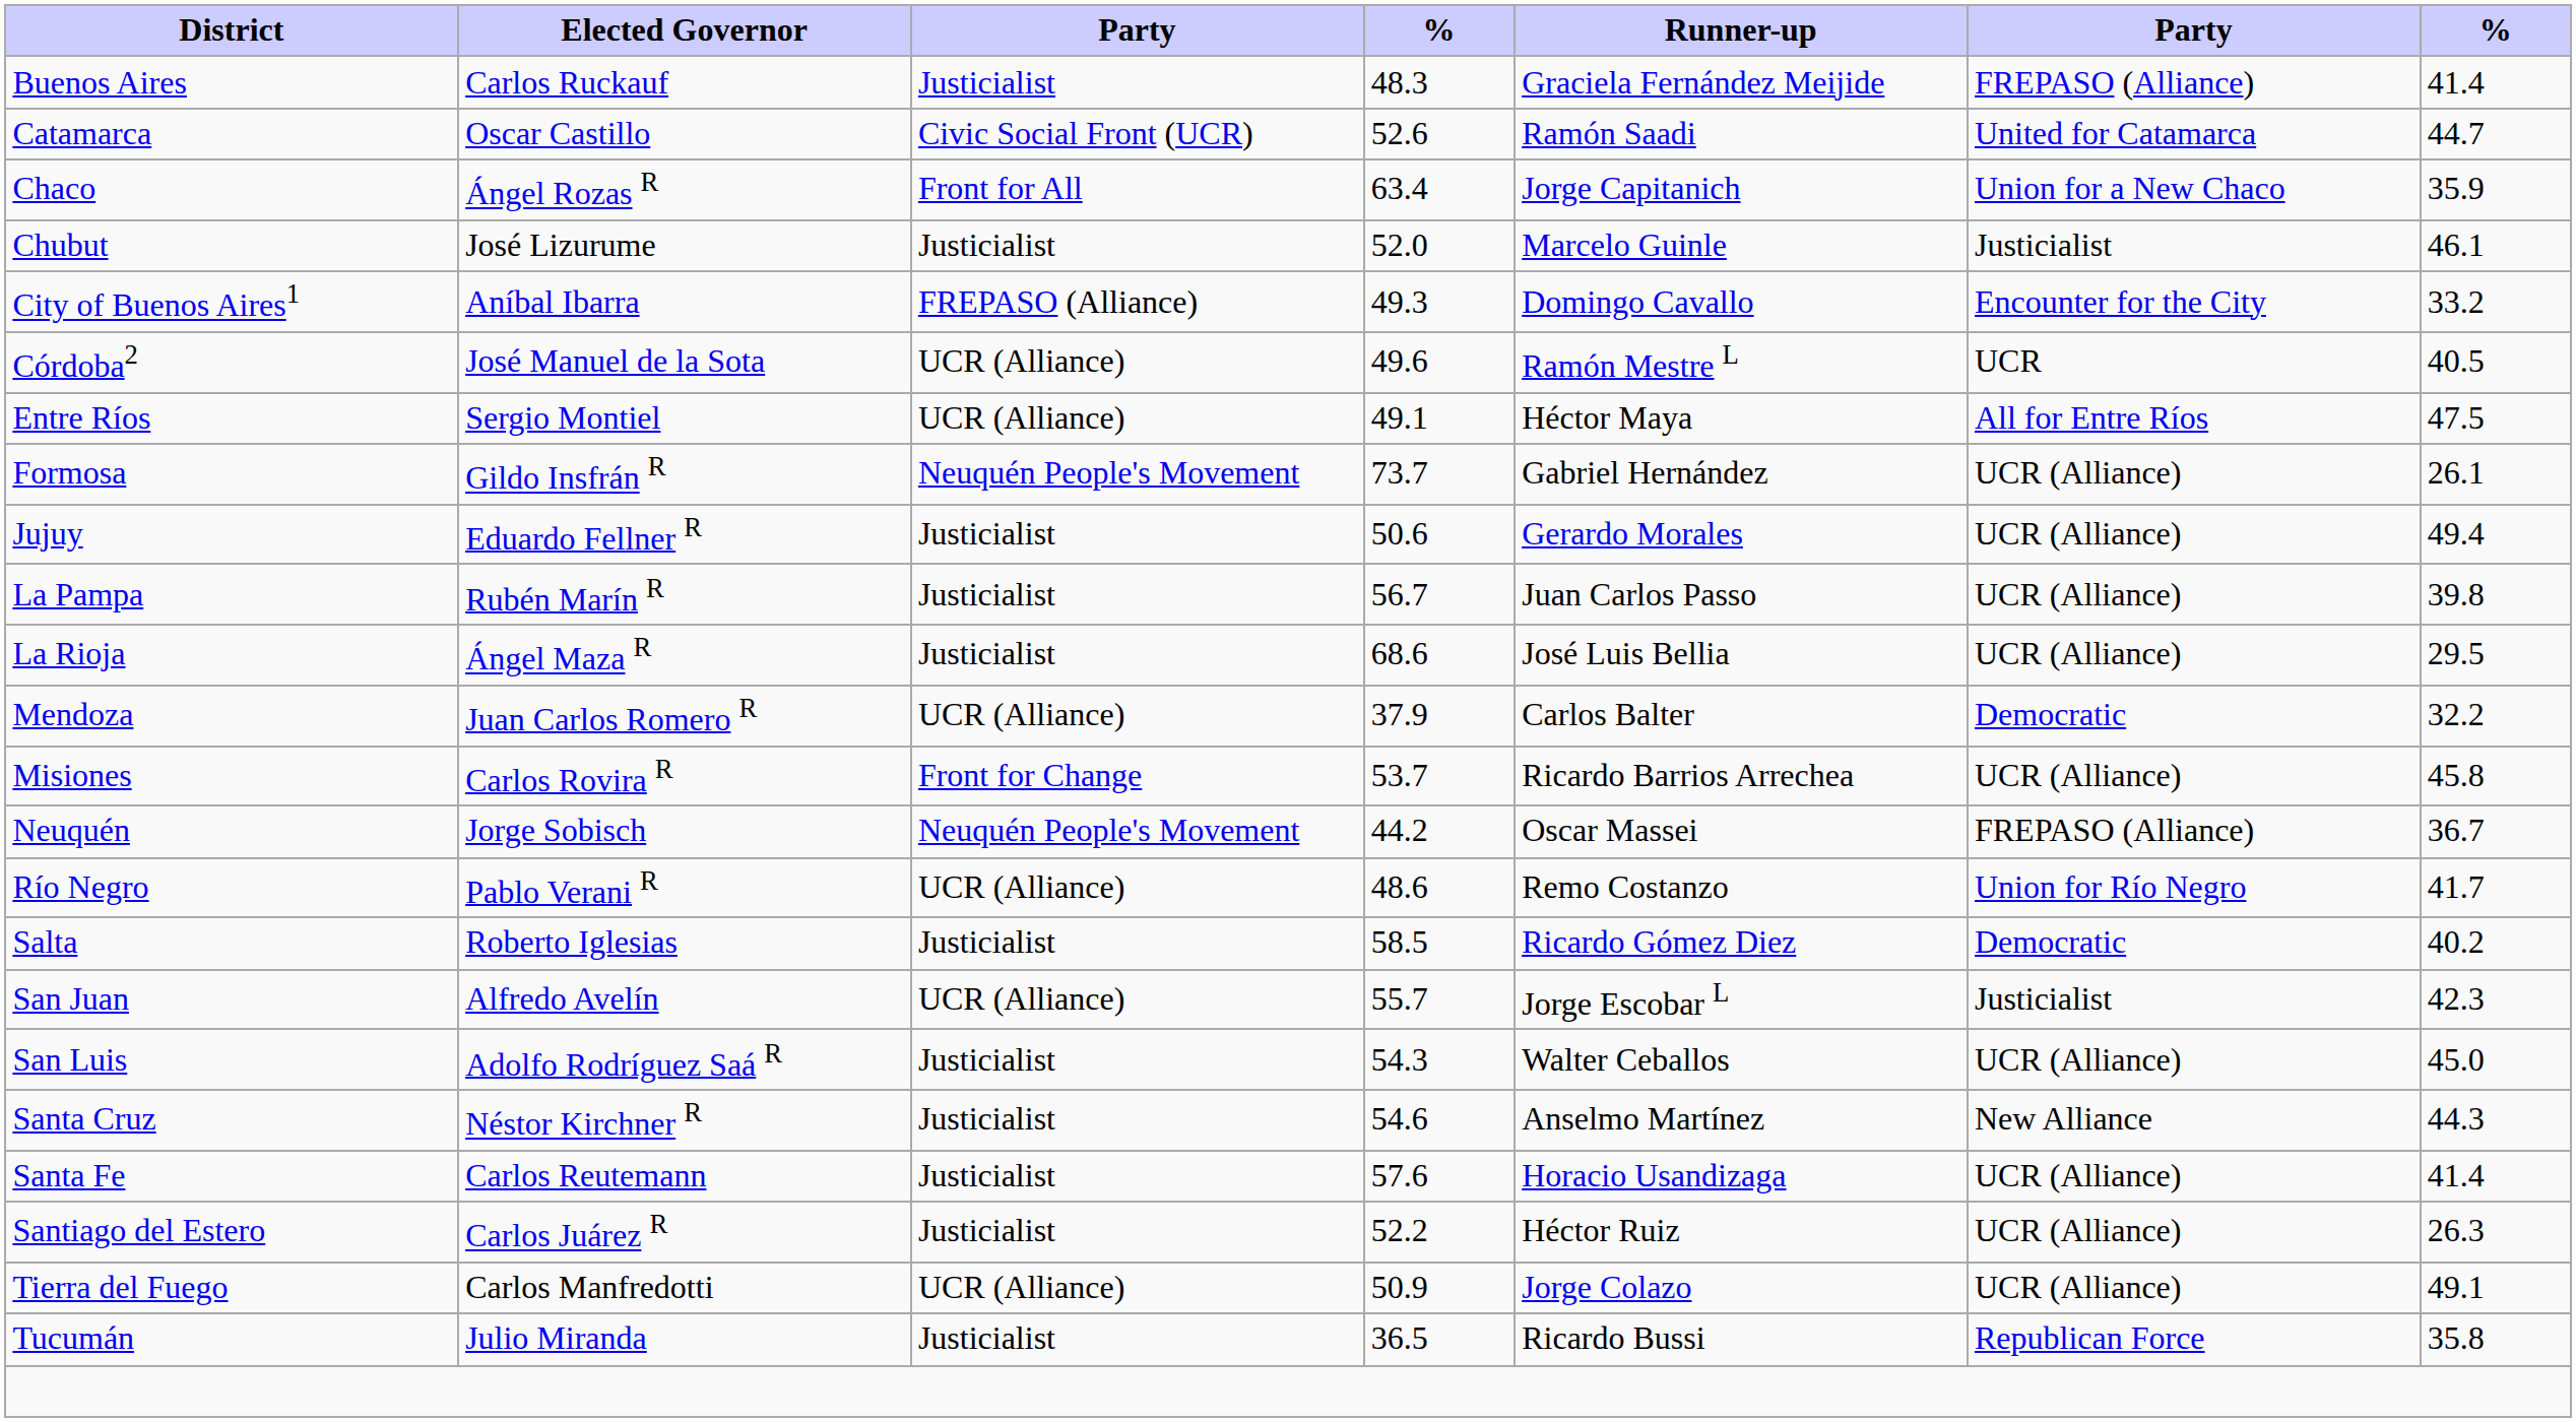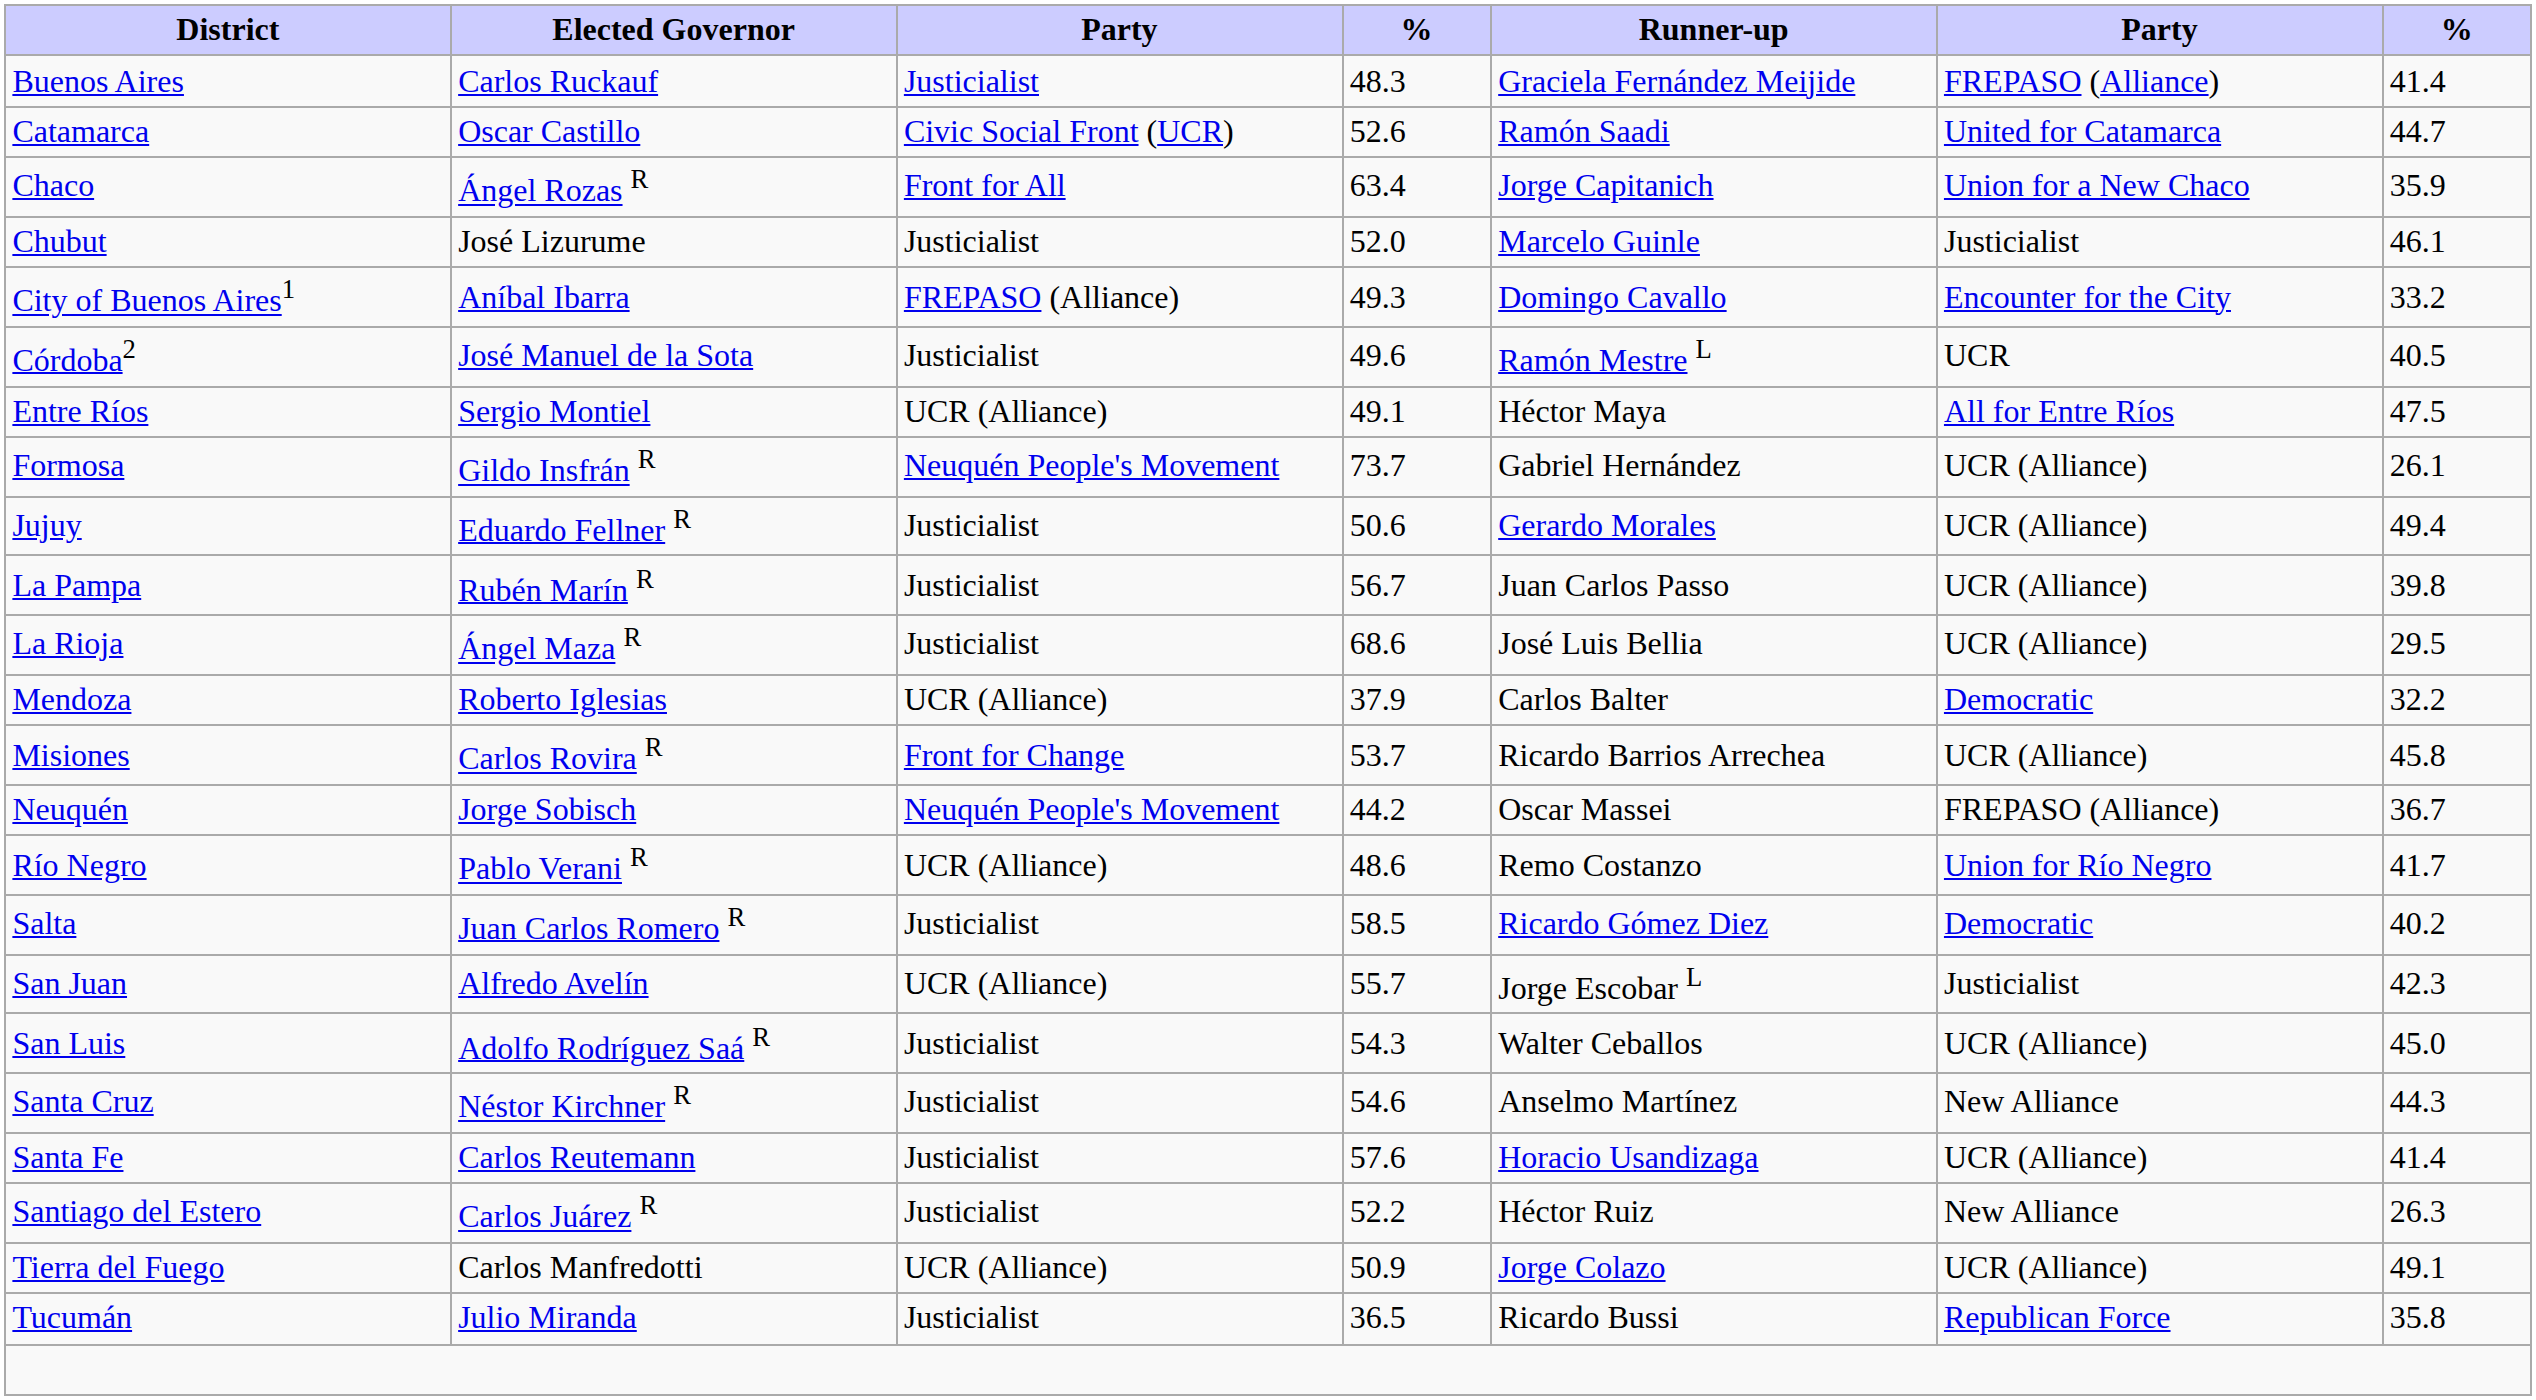Córdoba2 | column 3: UCR (Alliance) -> Justicialist
Mendoza | Elected Governor: Juan Carlos Romero R -> Roberto Iglesias
Salta | Elected Governor: Roberto Iglesias -> Juan Carlos Romero R
Santiago del Estero | column 6: UCR (Alliance) -> New Alliance
